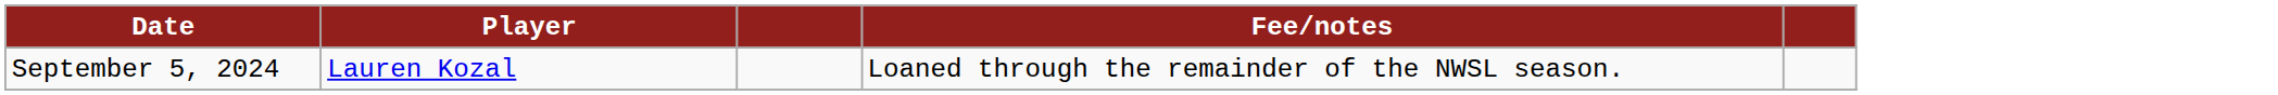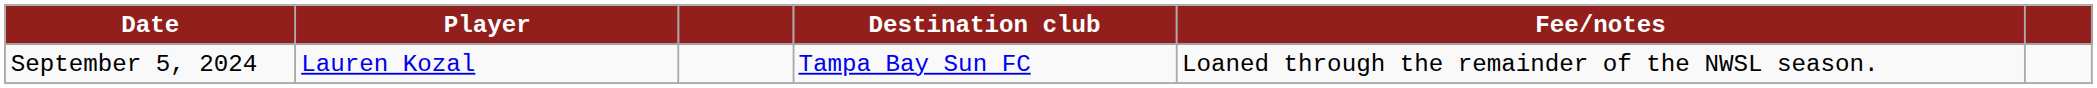+ column: Destination club | Tampa Bay Sun FC
